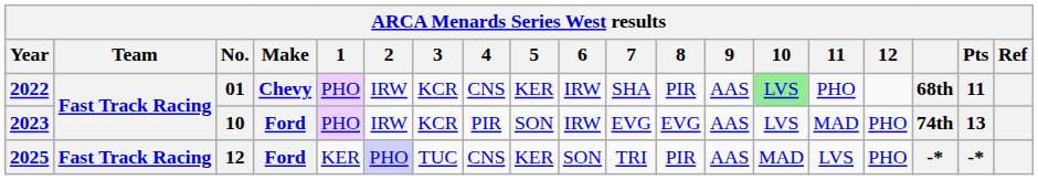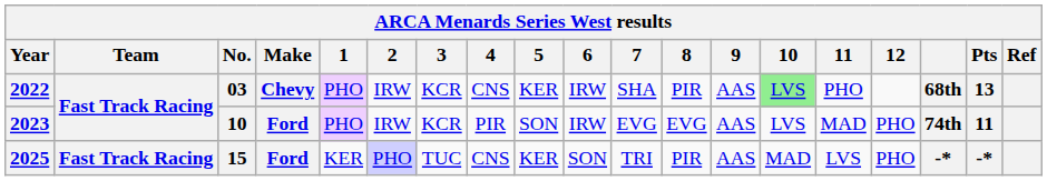2022 | No.: 01 -> 03
2022 | Pts: 11 -> 13
2023 | Pts: 13 -> 11
2025 | No.: 12 -> 15
